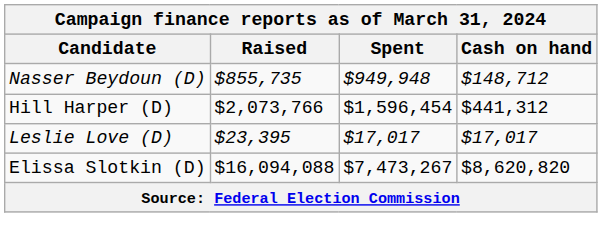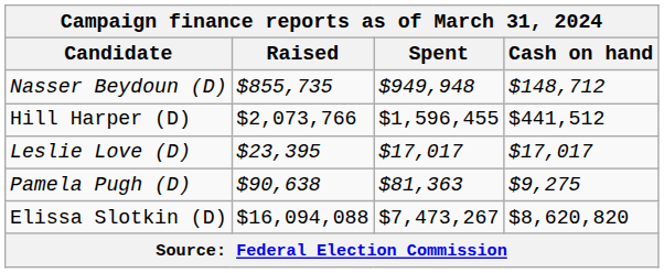Hill Harper (D) | Spent: $1,596,454 -> $1,596,455
Hill Harper (D) | Cash on hand: $441,312 -> $441,512
+ row: Pamela Pugh (D) | $90,638 | $81,363 | $9,275
